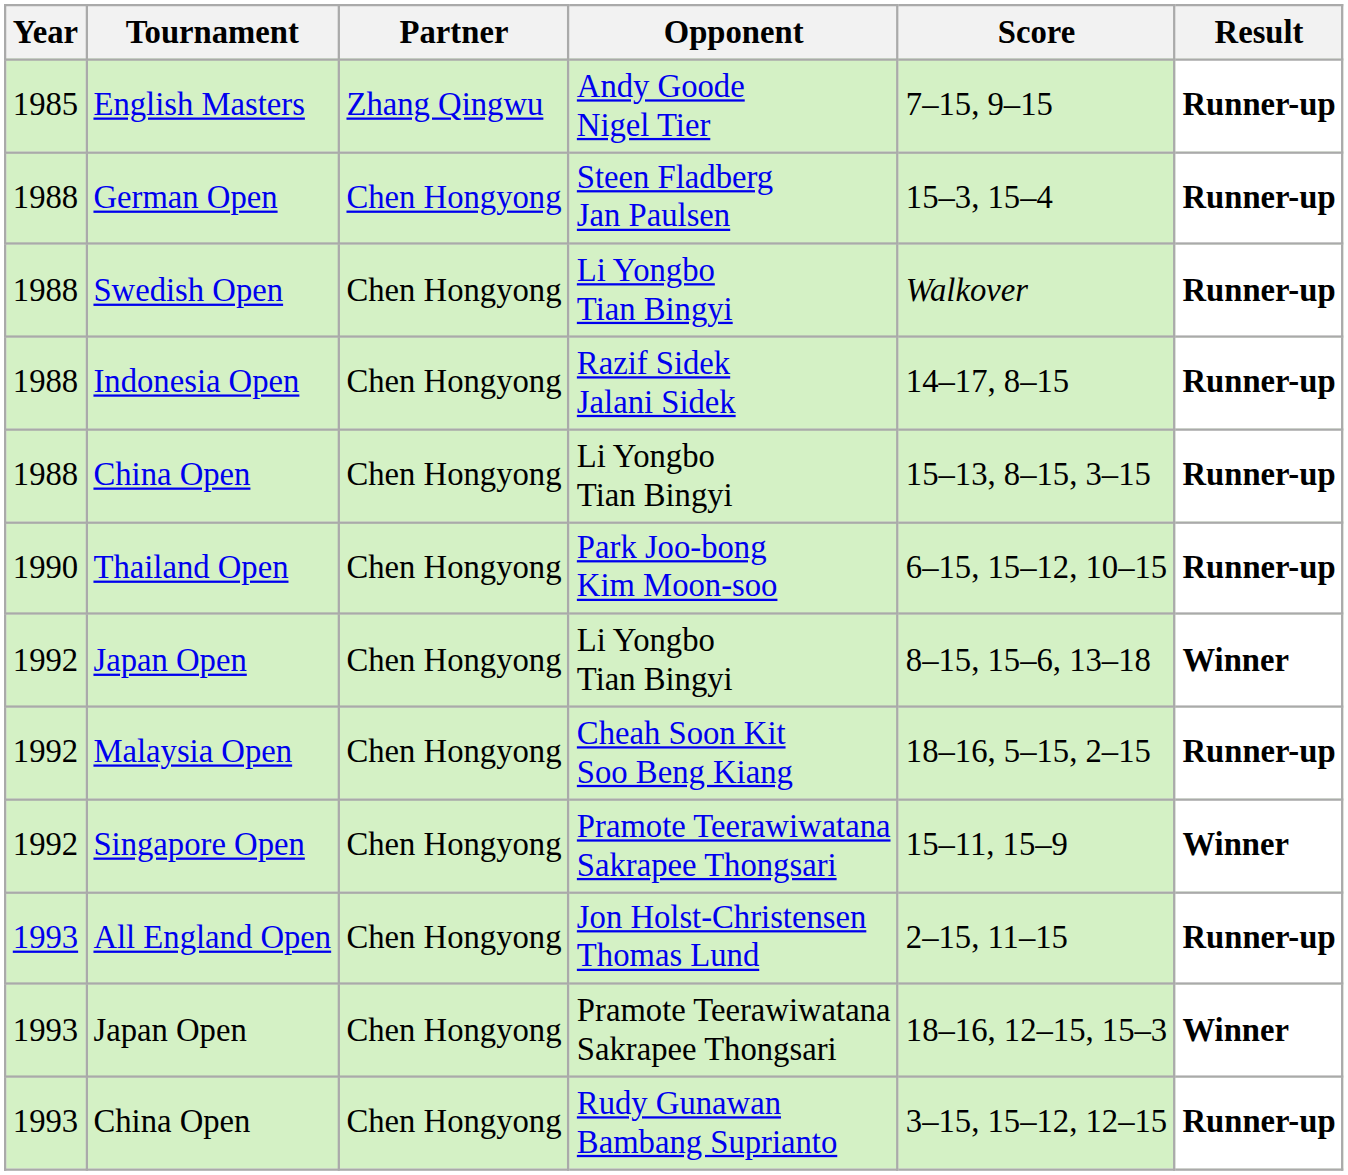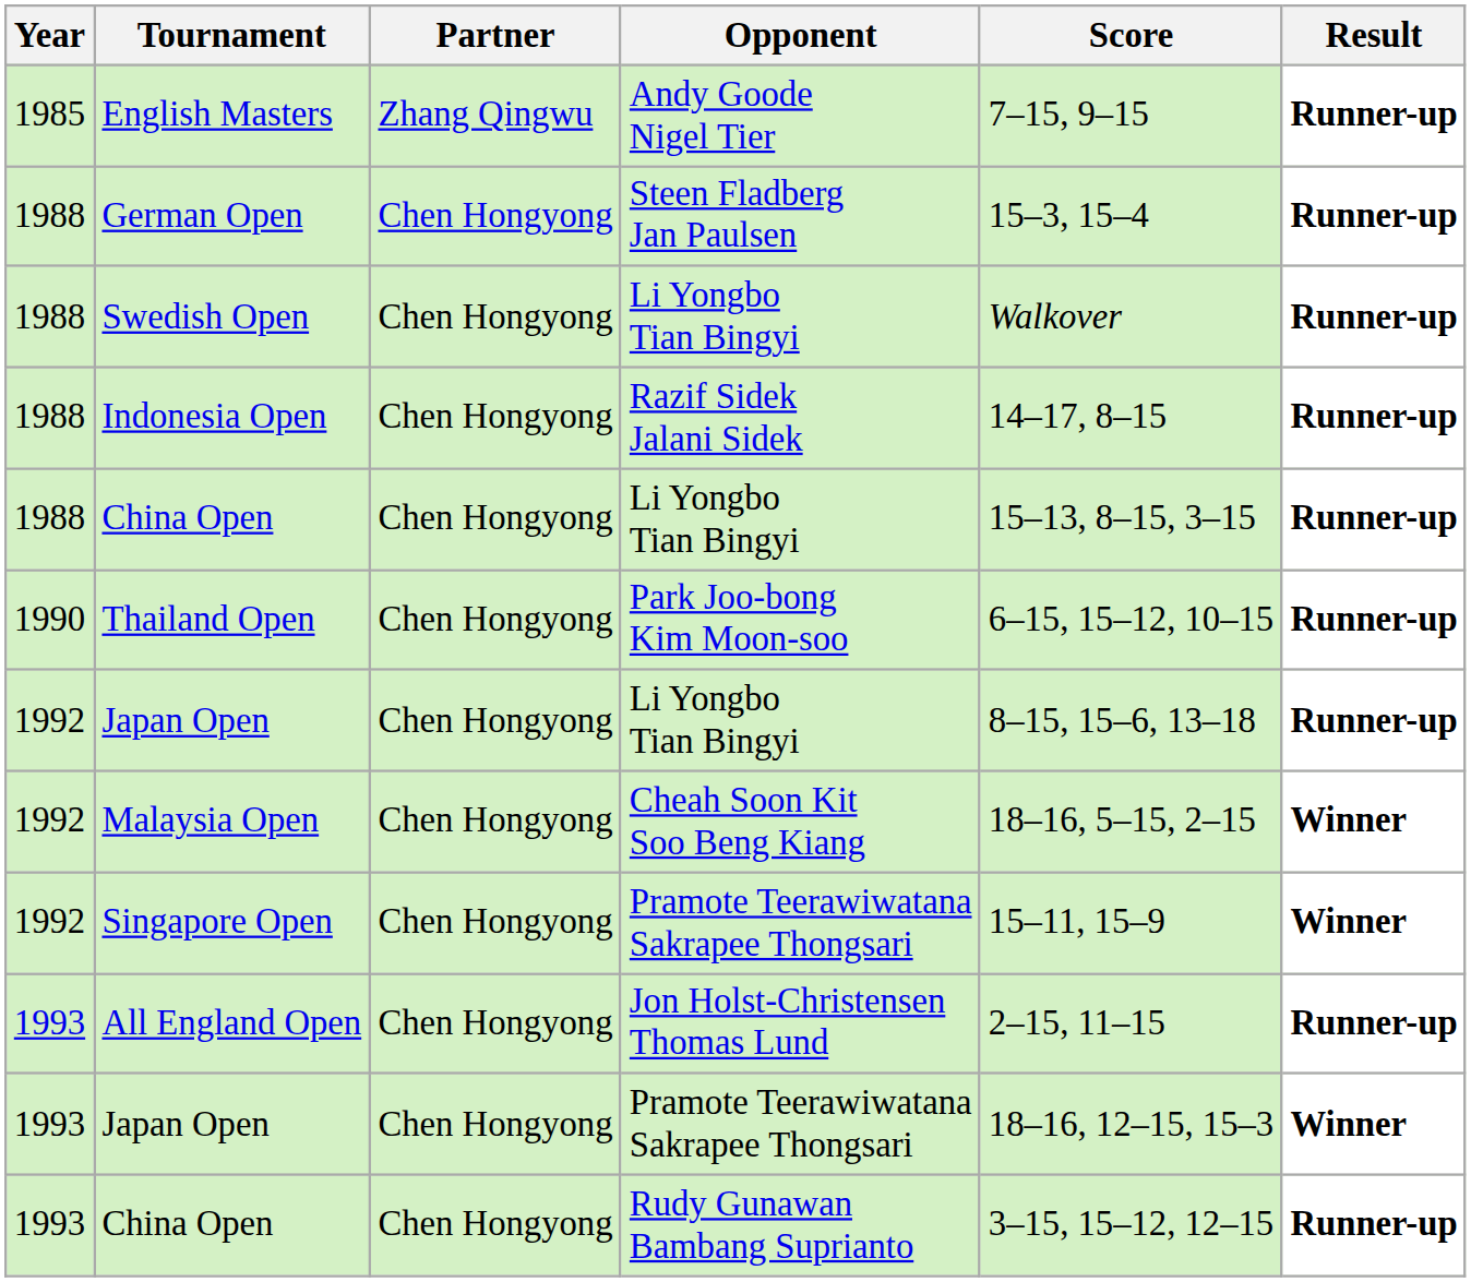Japan Open / Li Yongbo Tian Bingyi | Result: Winner -> Runner-up
Malaysia Open | Result: Runner-up -> Winner
